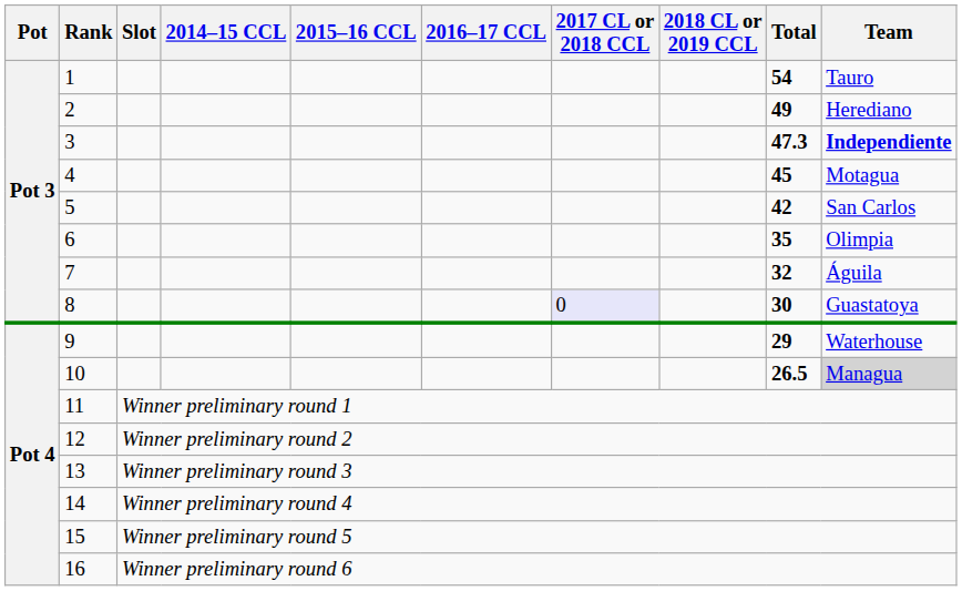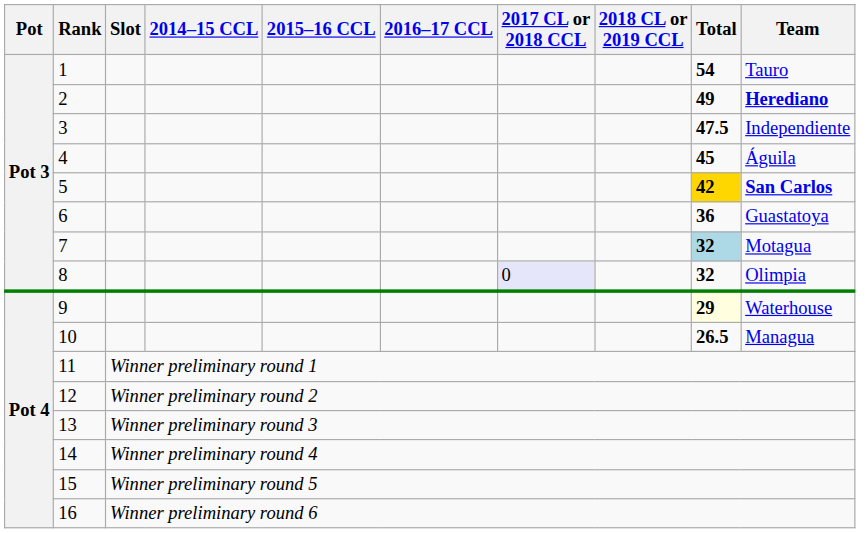2 | Team: normal -> bold
3 | Total: 47.3 -> 47.5
3 | Team: bold -> normal
4 | Team: Motagua -> Águila
5 | Total: no background -> gold background
5 | Team: normal -> bold
6 | Total: 35 -> 36
6 | Team: Olimpia -> Guastatoya
7 | Total: no background -> lightblue background
7 | Team: Águila -> Motagua
8 | Total: 30 -> 32
8 | Team: Guastatoya -> Olimpia
9 | Total: no background -> lightyellow background
10 | Team: lightgrey background -> no background
